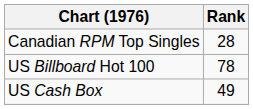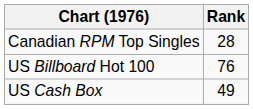US Billboard Hot 100 | Rank: 78 -> 76
